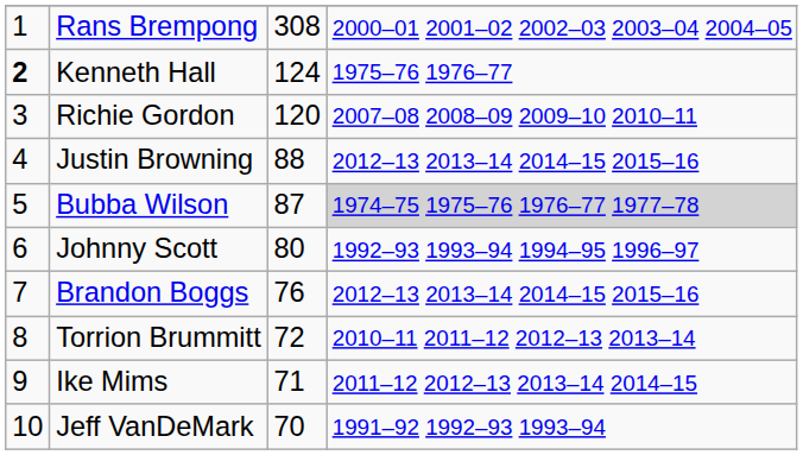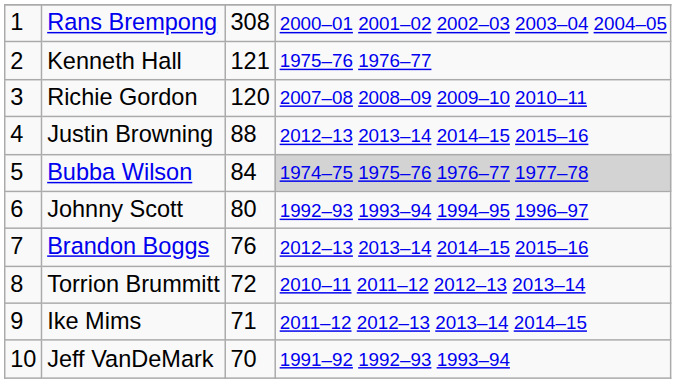Kenneth Hall | column 1: bold -> normal
Kenneth Hall | column 3: 124 -> 121
Bubba Wilson | column 3: 87 -> 84
